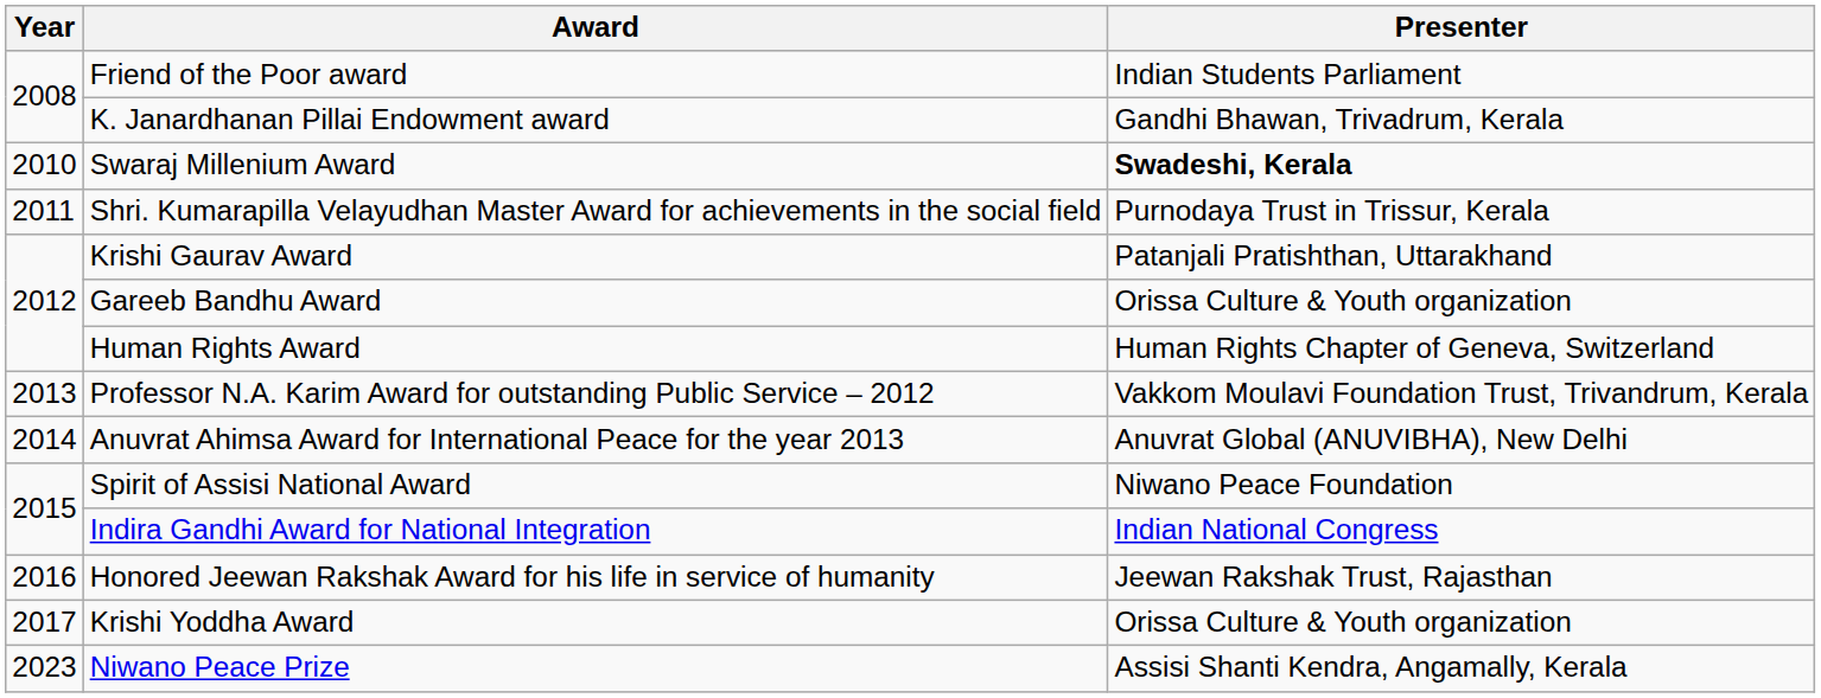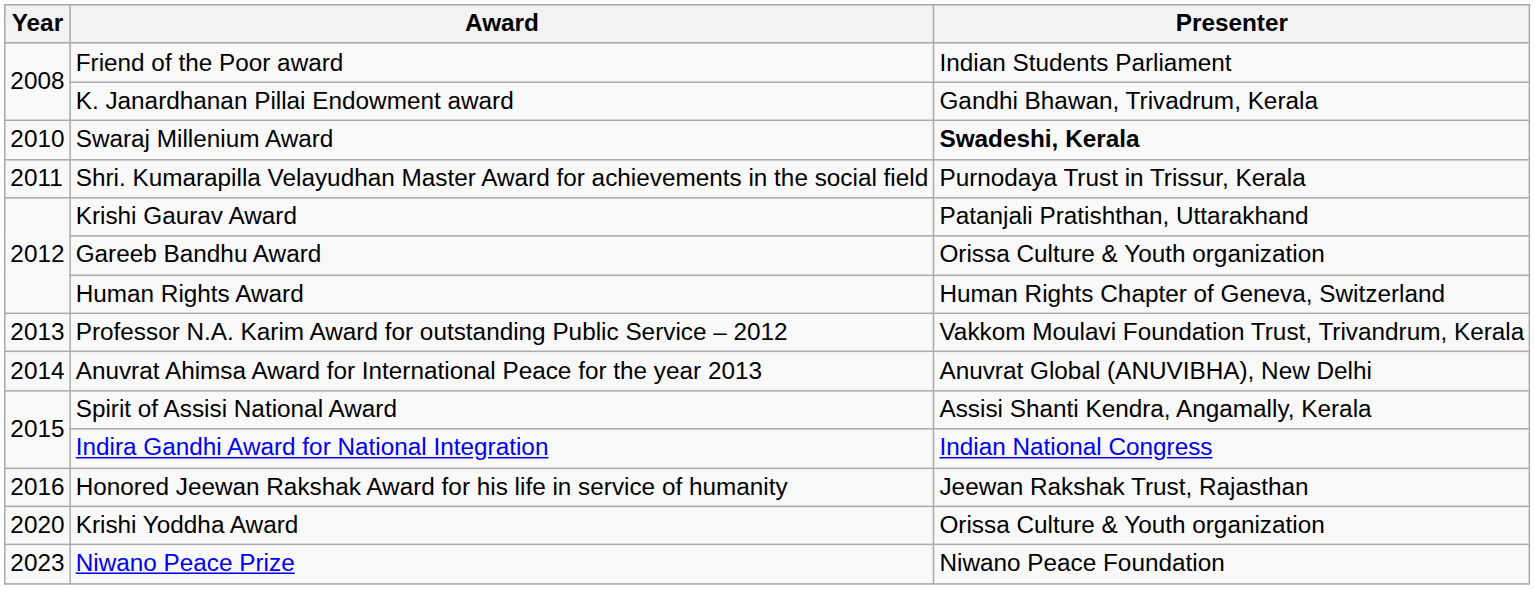Spirit of Assisi National Award | Presenter: Niwano Peace Foundation -> Assisi Shanti Kendra, Angamally, Kerala
Krishi Yoddha Award | Year: 2017 -> 2020
Niwano Peace Prize | Presenter: Assisi Shanti Kendra, Angamally, Kerala -> Niwano Peace Foundation
